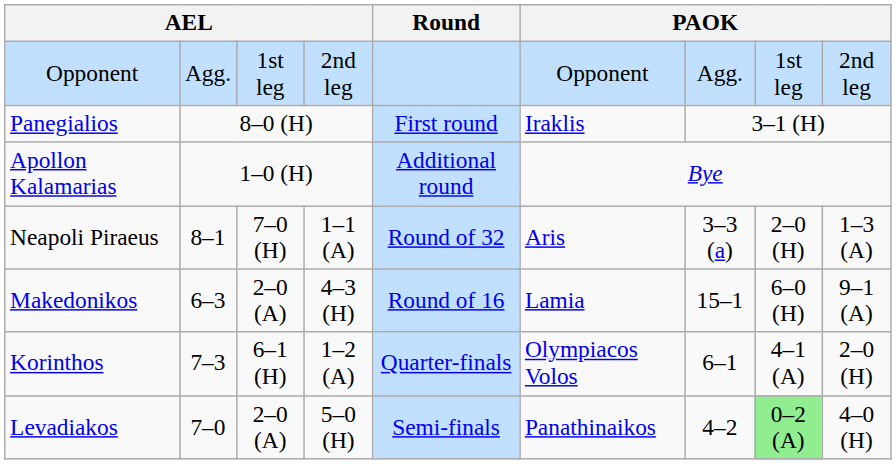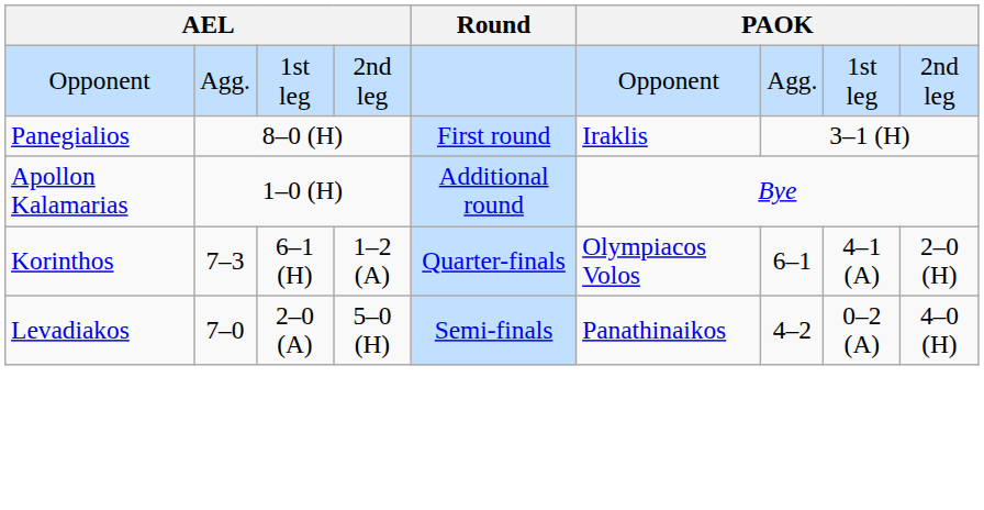- row: Neapoli Piraeus | 8–1 | 7–0 (H) | 1–1 (A) | Round of 32 | Aris | 3–3 (a) | 2–0 (H) | 1–3 (A)
- row: Makedonikos | 6–3 | 2–0 (A) | 4–3 (H) | Round of 16 | Lamia | 15–1 | 6–0 (H) | 9–1 (A)
Levadiakos | column 8: lightgreen background -> no background
